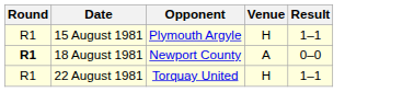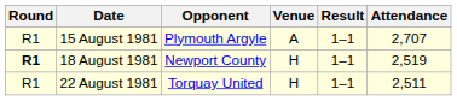+ column: Attendance | 2,707 | 2,519 | 2,511
15 August 1981 | Venue: H -> A
18 August 1981 | Venue: A -> H
18 August 1981 | Result: 0–0 -> 1–1
